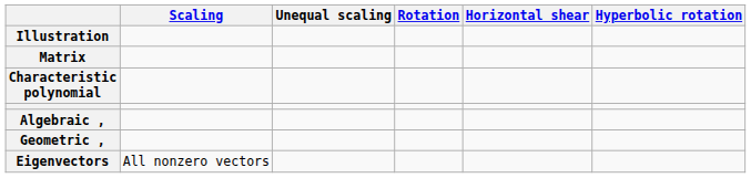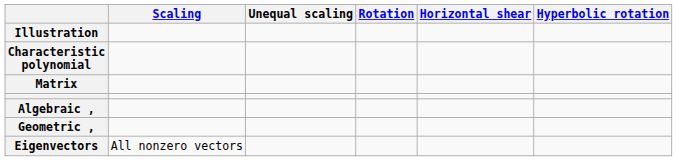rows swapped: Matrix <-> Characteristic polynomial
